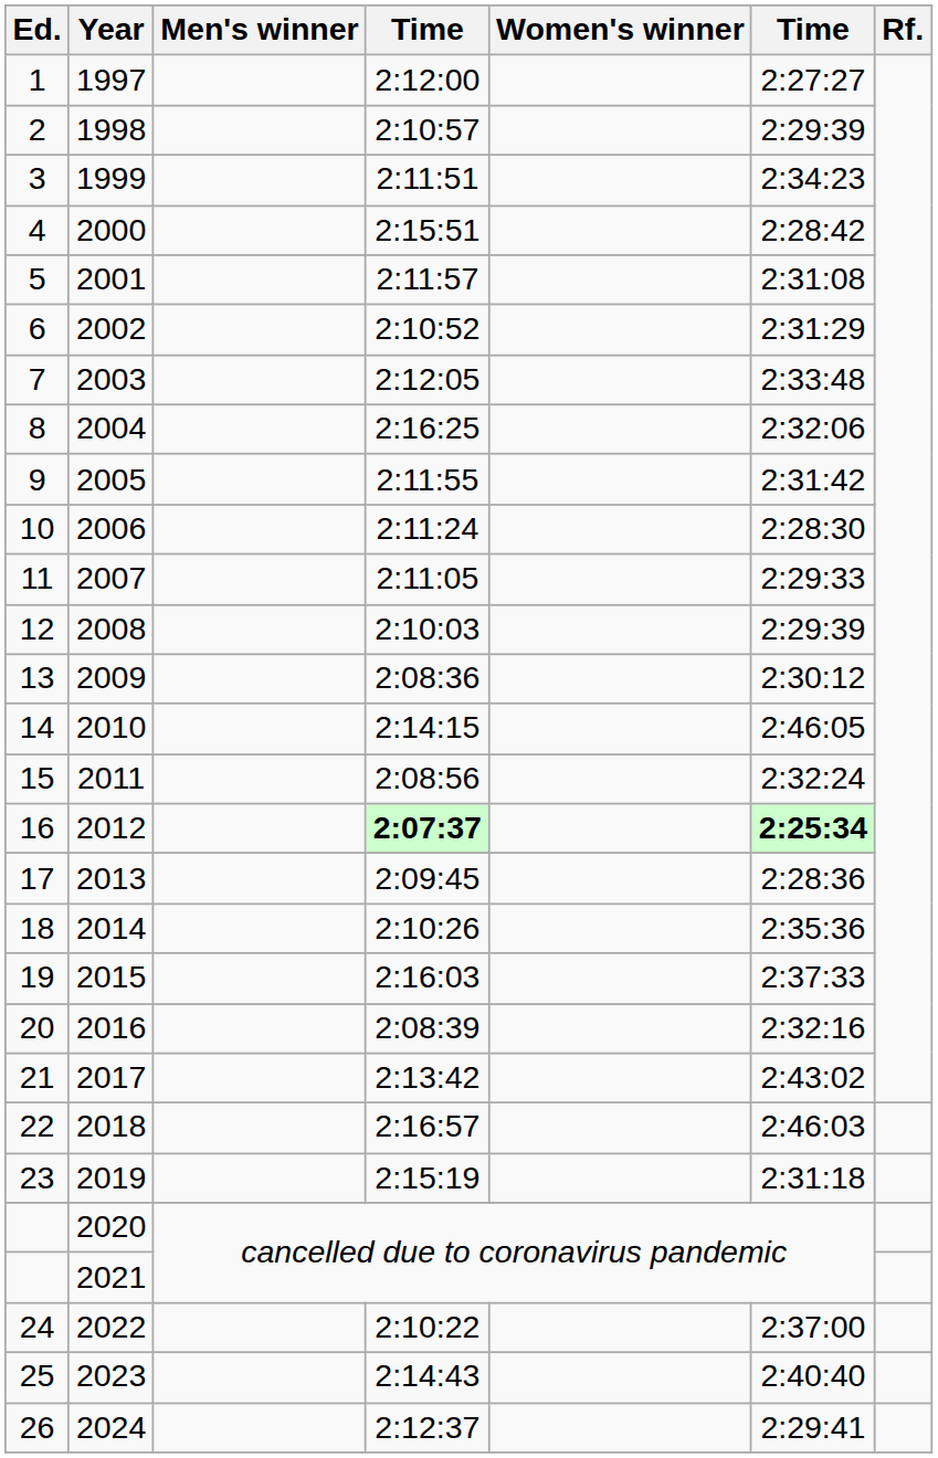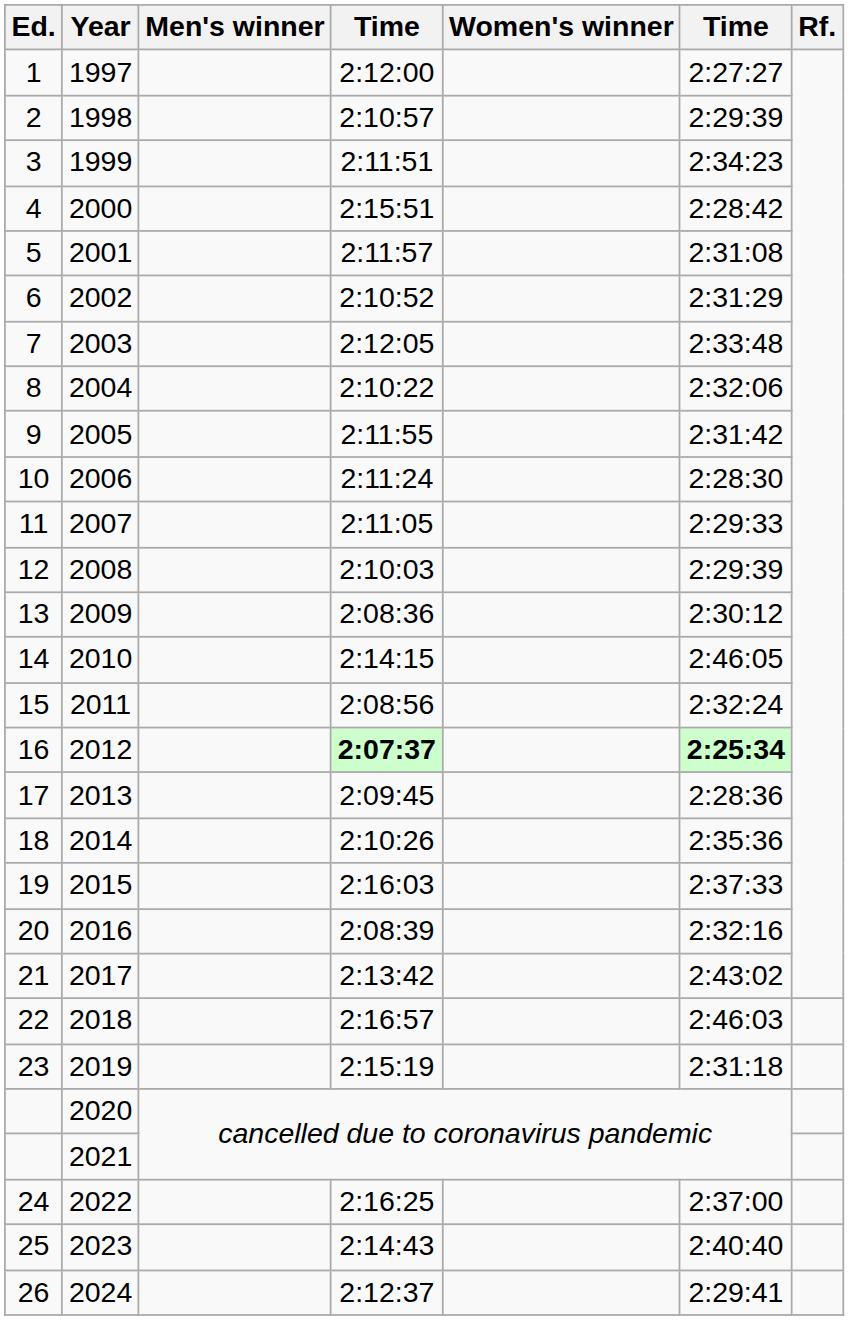2004 | column 4: 2:16:25 -> 2:10:22
2022 | column 4: 2:10:22 -> 2:16:25
